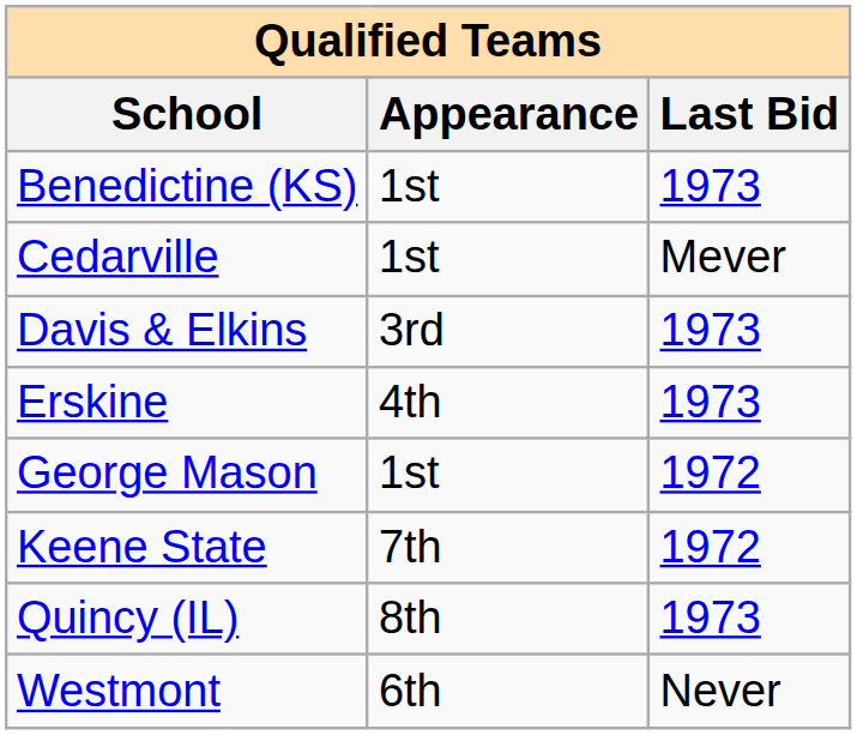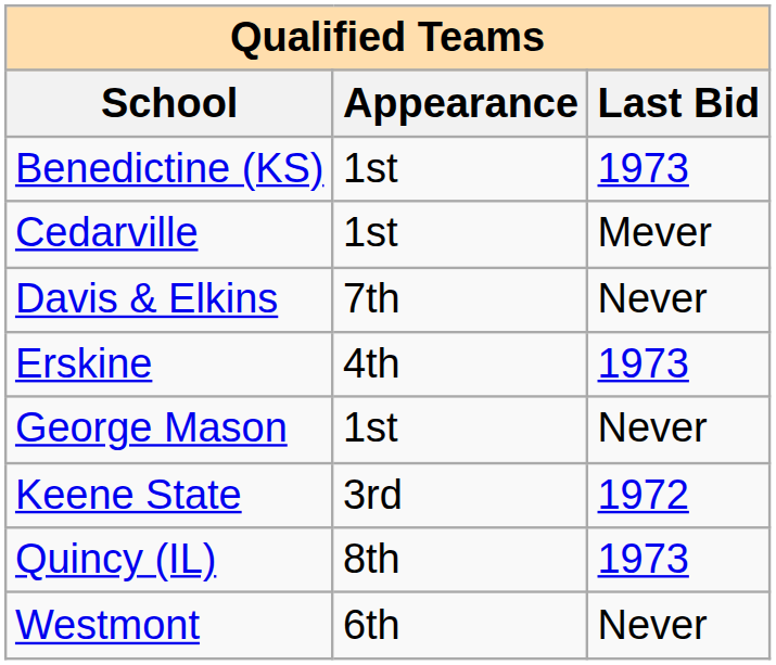Davis & Elkins | Appearance: 3rd -> 7th
Davis & Elkins | Last Bid: 1973 -> Never
George Mason | Last Bid: 1972 -> Never
Keene State | Appearance: 7th -> 3rd
